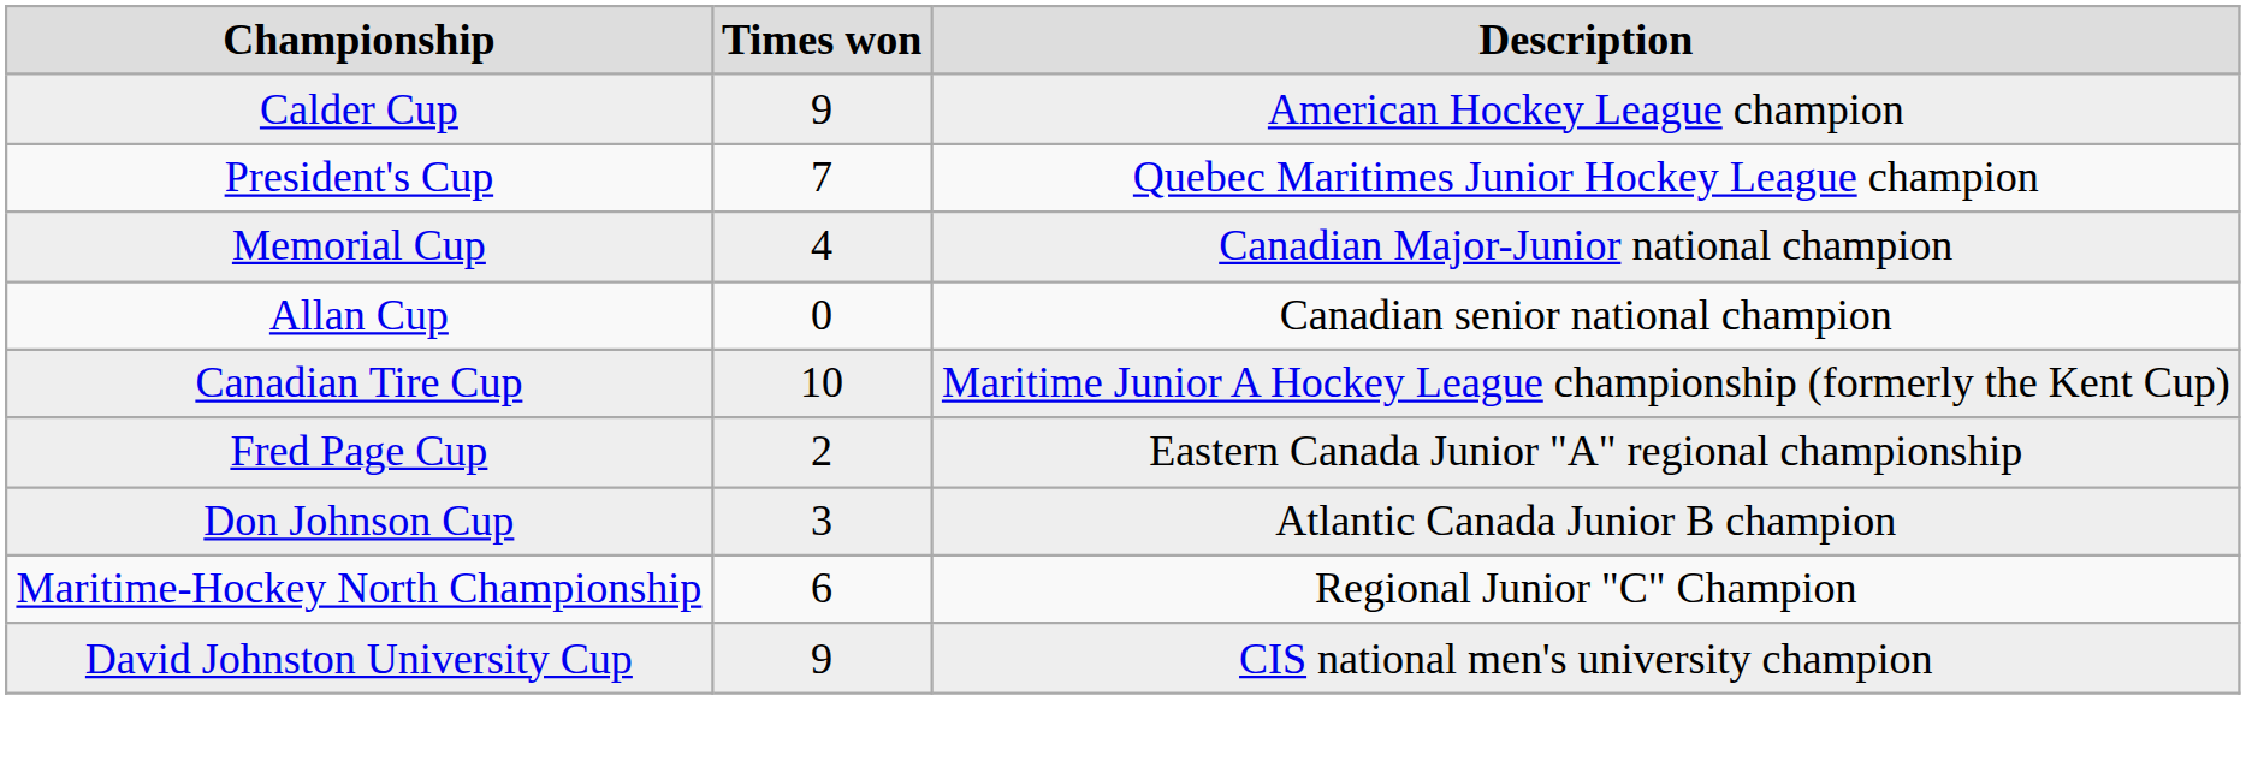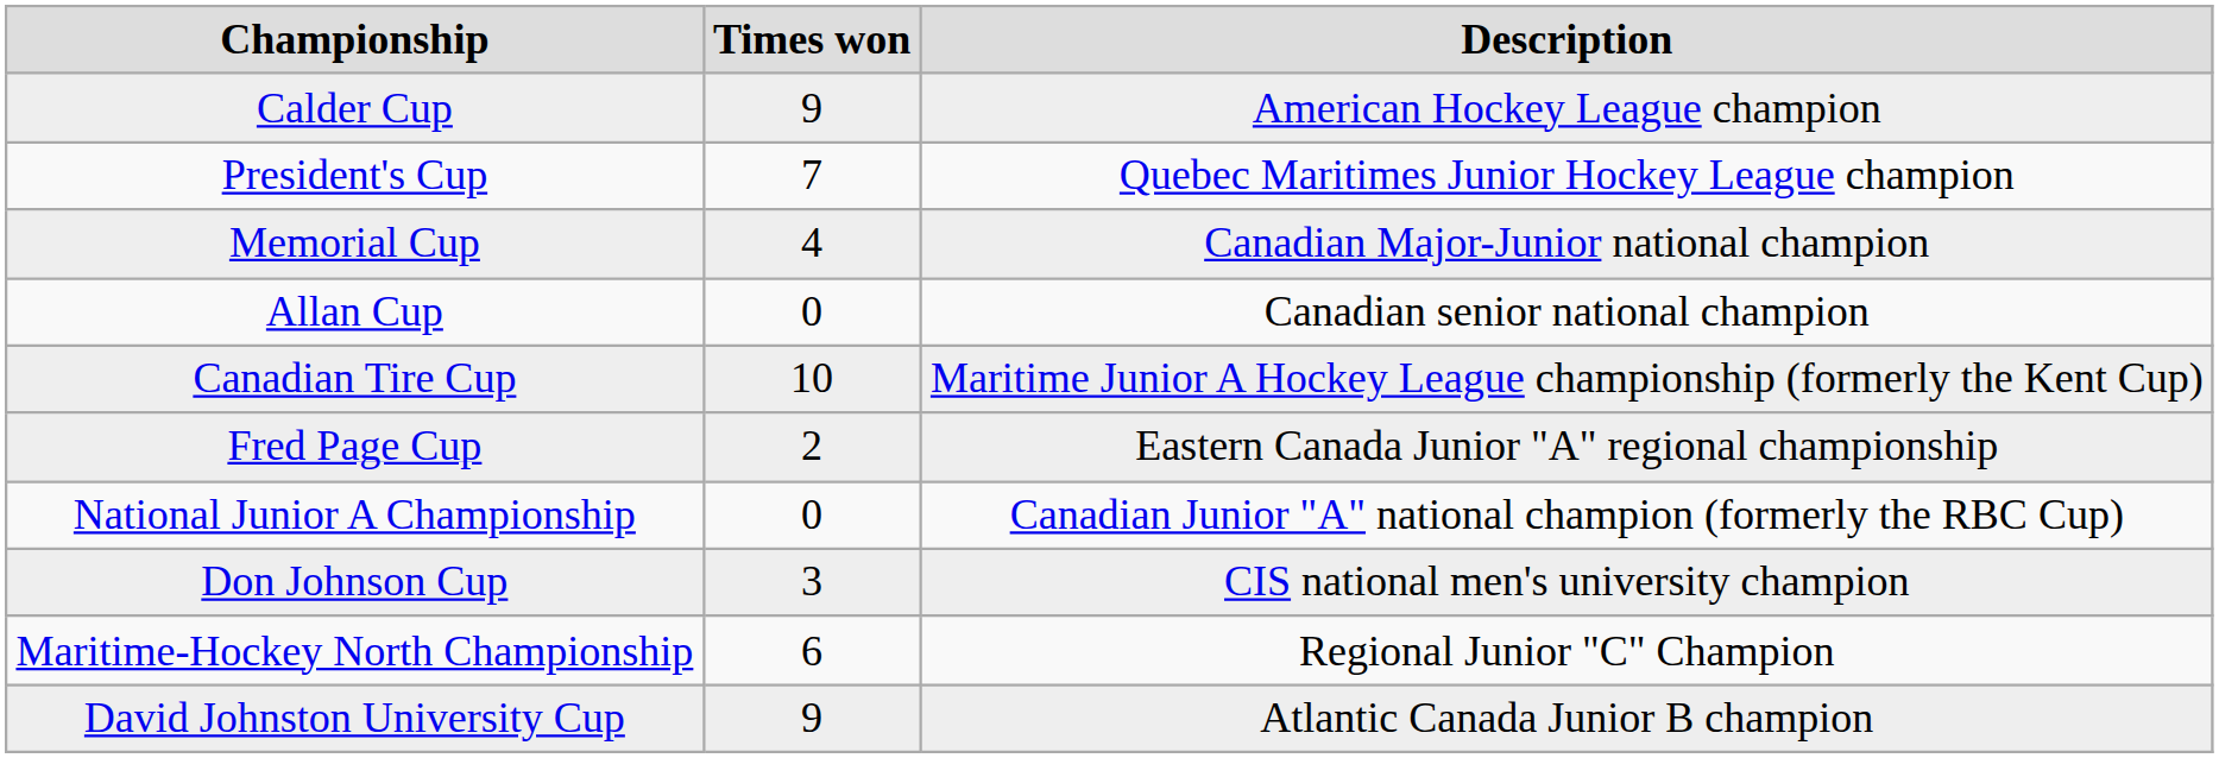+ row: National Junior A Championship | 0 | Canadian Junior "A" national champion (formerly the RBC Cup)
Don Johnson Cup | Description: Atlantic Canada Junior B champion -> CIS national men's university champion
David Johnston University Cup | Description: CIS national men's university champion -> Atlantic Canada Junior B champion
